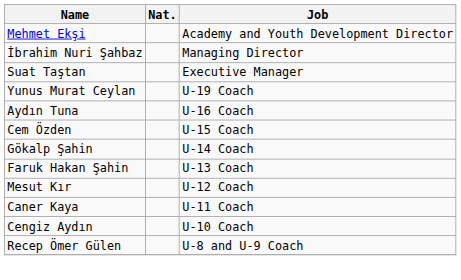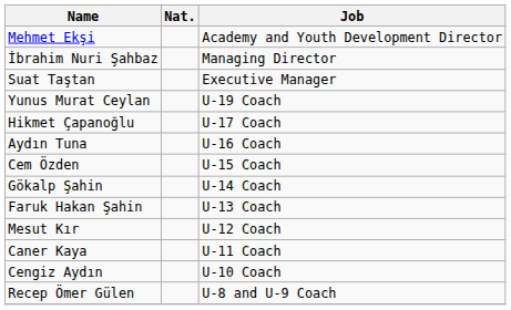+ row: Hikmet Çapanoğlu | U-17 Coach
